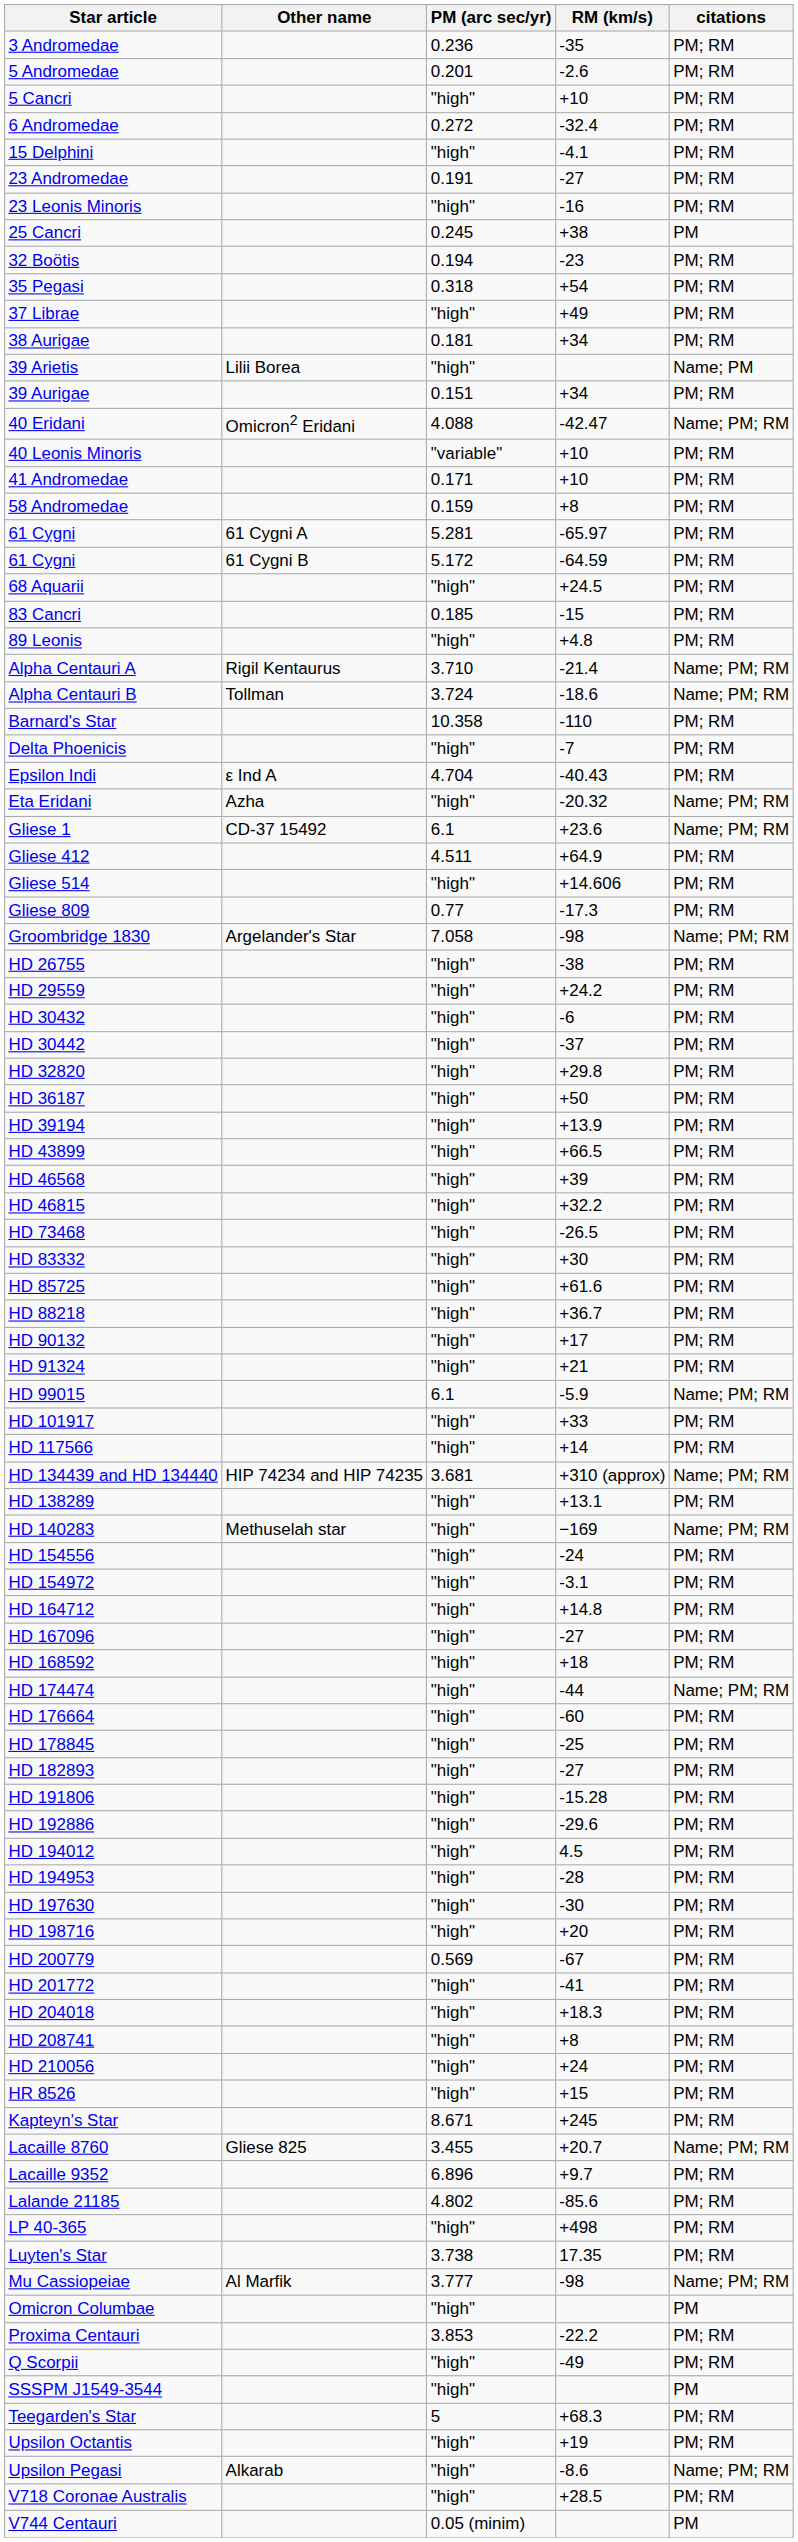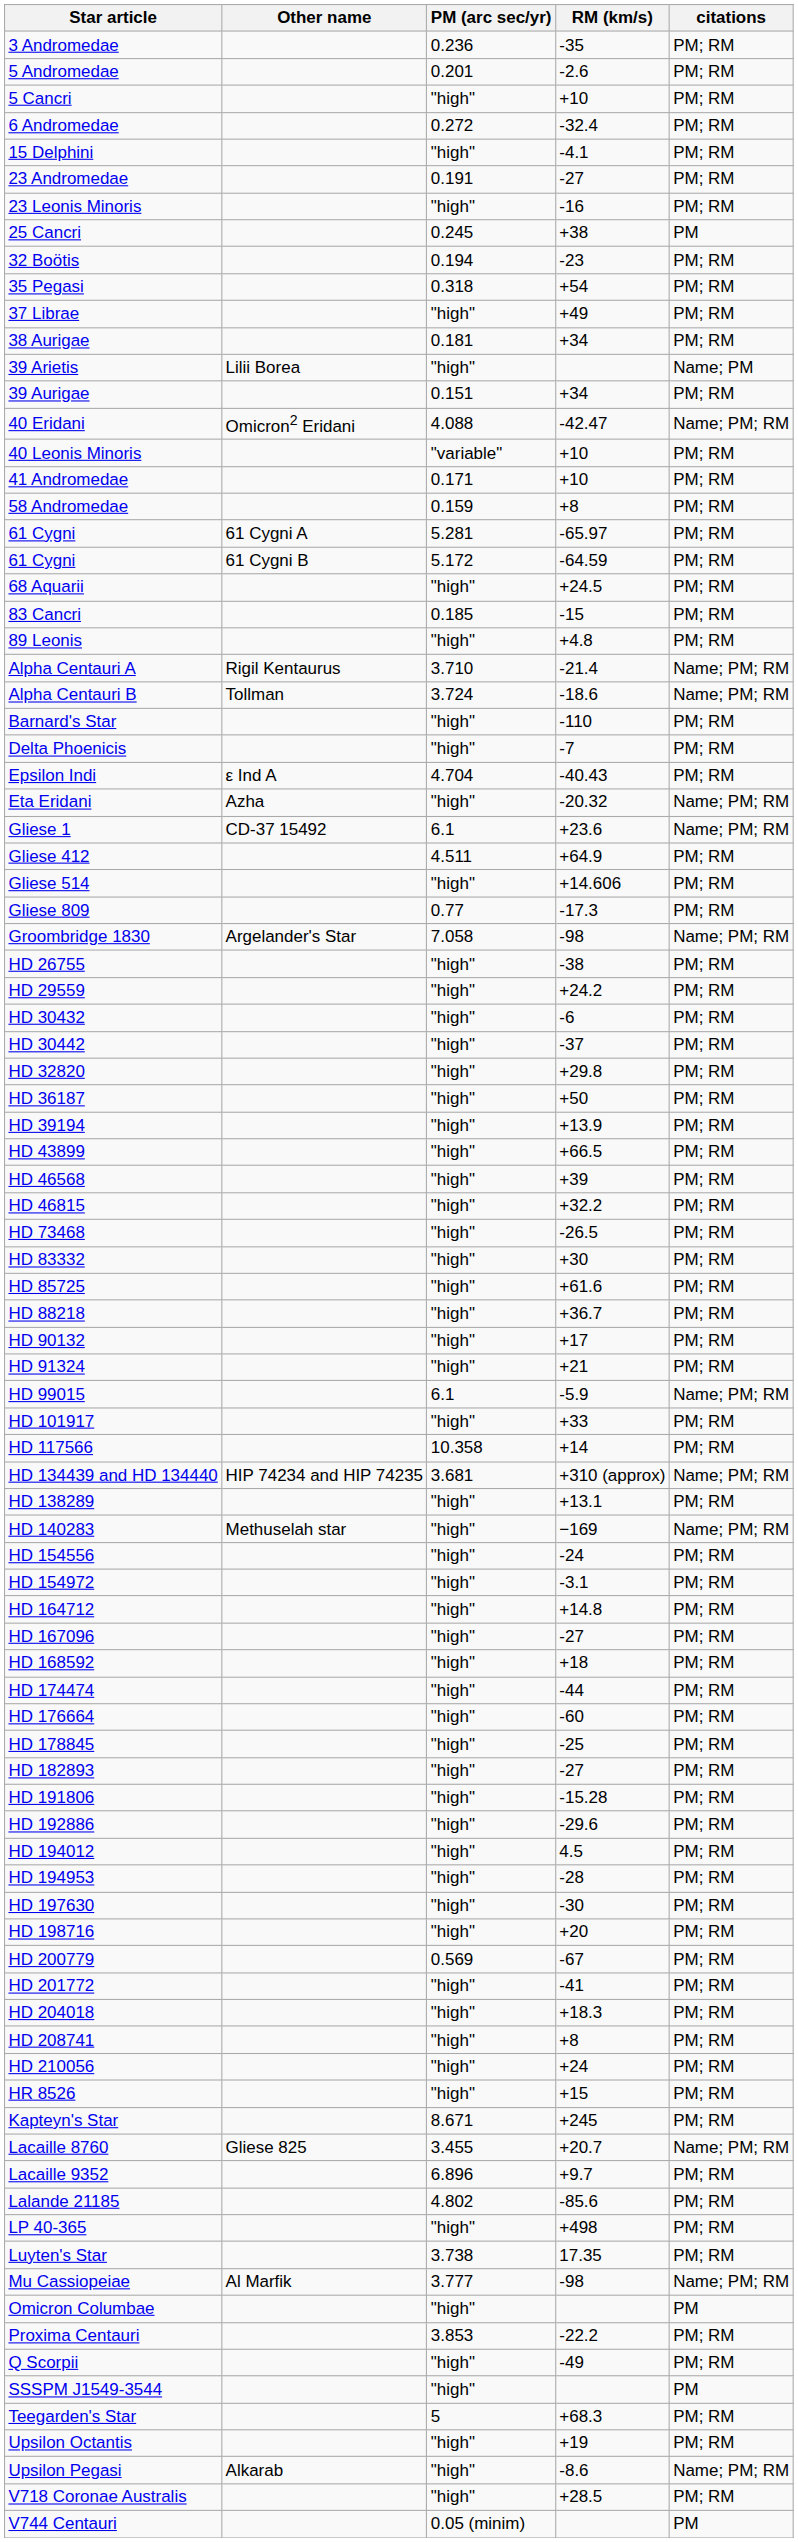Barnard's Star | PM (arc sec/yr): 10.358 -> "high"
HD 117566 | PM (arc sec/yr): "high" -> 10.358
HD 174474 | citations: Name; PM; RM -> PM; RM
